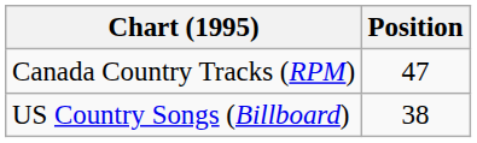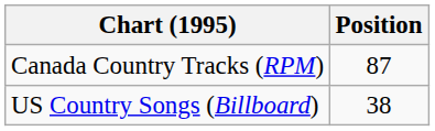Canada Country Tracks (RPM) | Position: 47 -> 87
